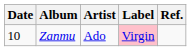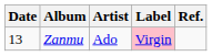Zanmu | Date: 10 -> 13
